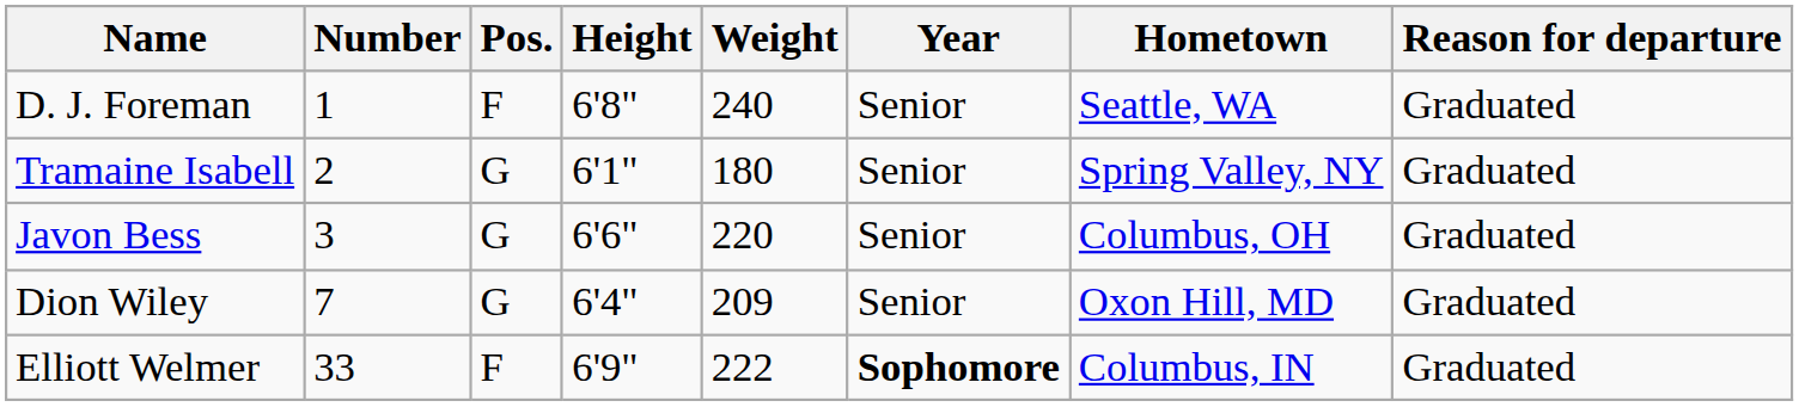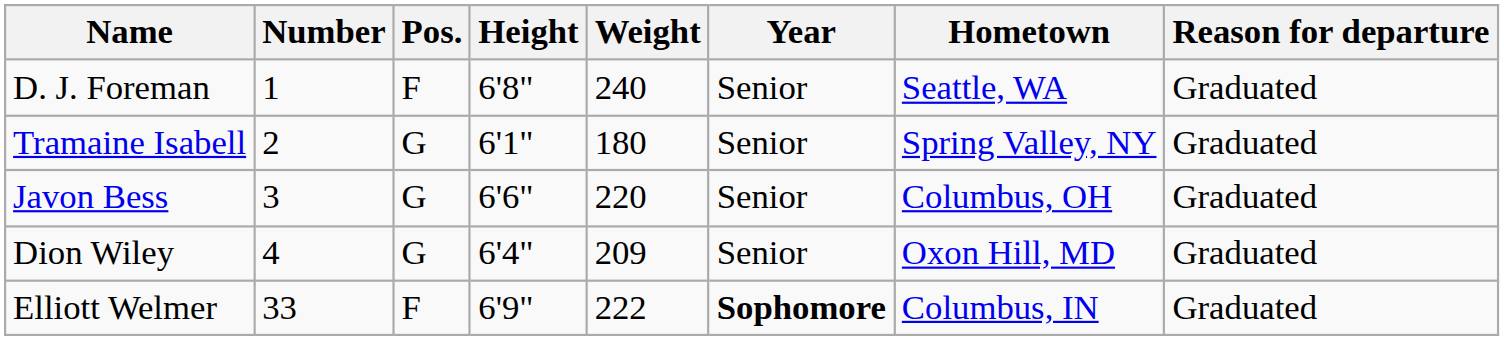Dion Wiley | Number: 7 -> 4
